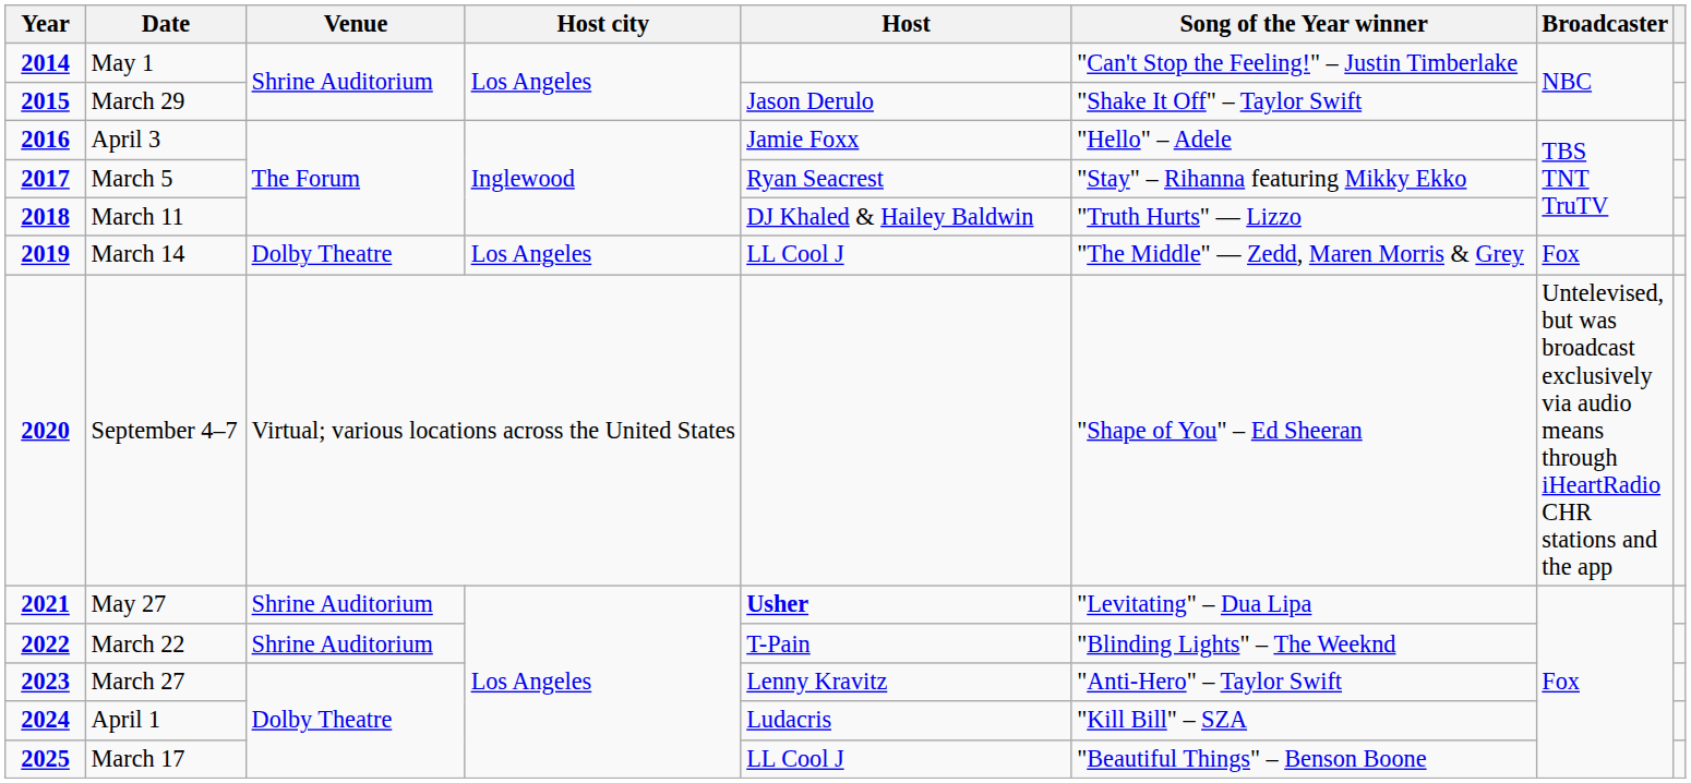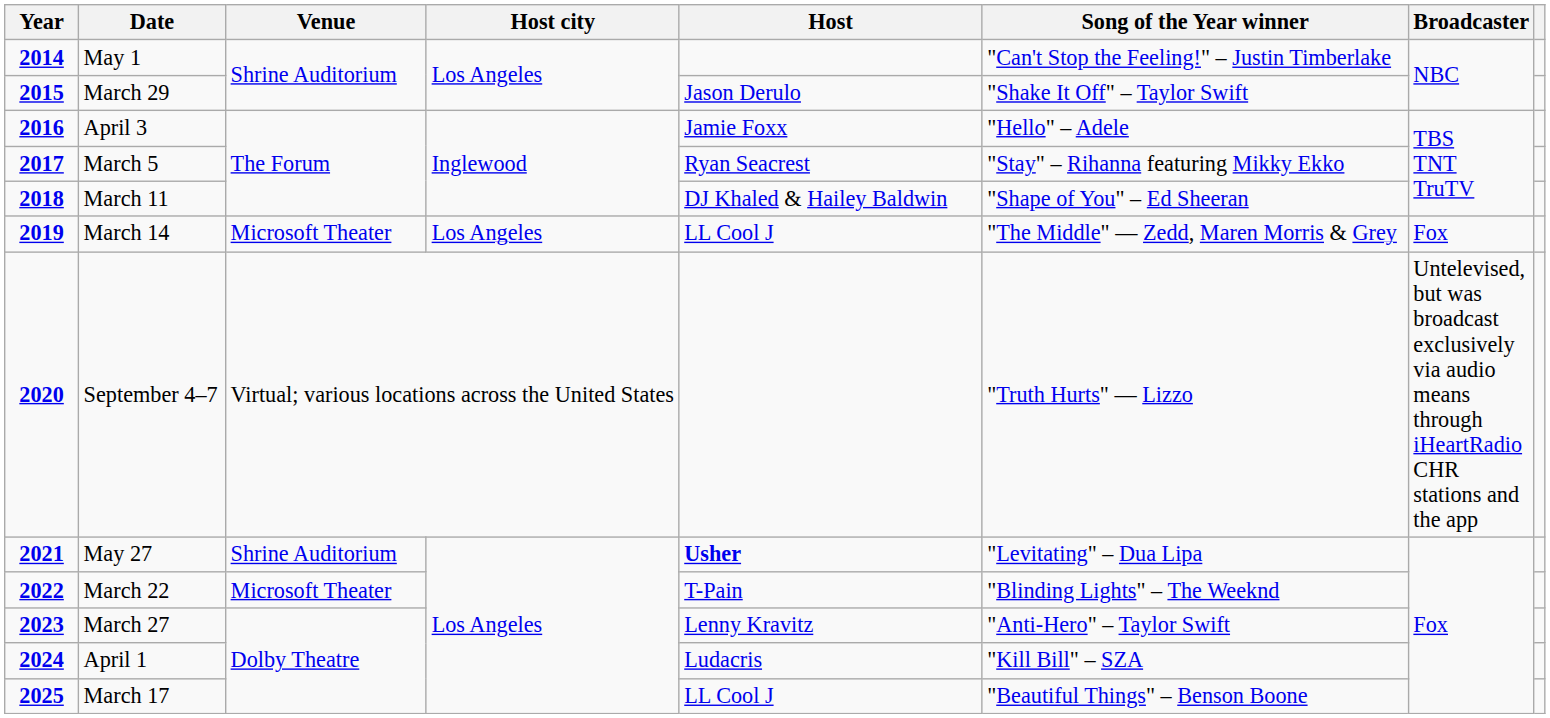March 11 | Song of the Year winner: "Truth Hurts" — Lizzo -> "Shape of You" – Ed Sheeran
March 14 | Venue: Dolby Theatre -> Microsoft Theater
September 4–7 | Song of the Year winner: "Shape of You" – Ed Sheeran -> "Truth Hurts" — Lizzo
March 22 | Venue: Shrine Auditorium -> Microsoft Theater
